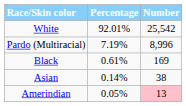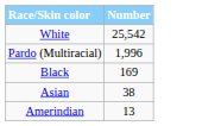- column: Percentage | 92.01% | 7.19% | 0.61% | 0.14% | 0.05%
Pardo (Multiracial) | Number: 8,996 -> 1,996
Amerindian | Number: pink background -> no background
